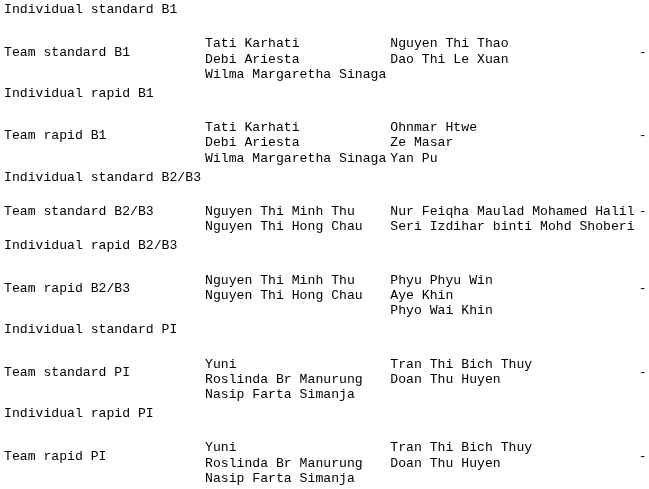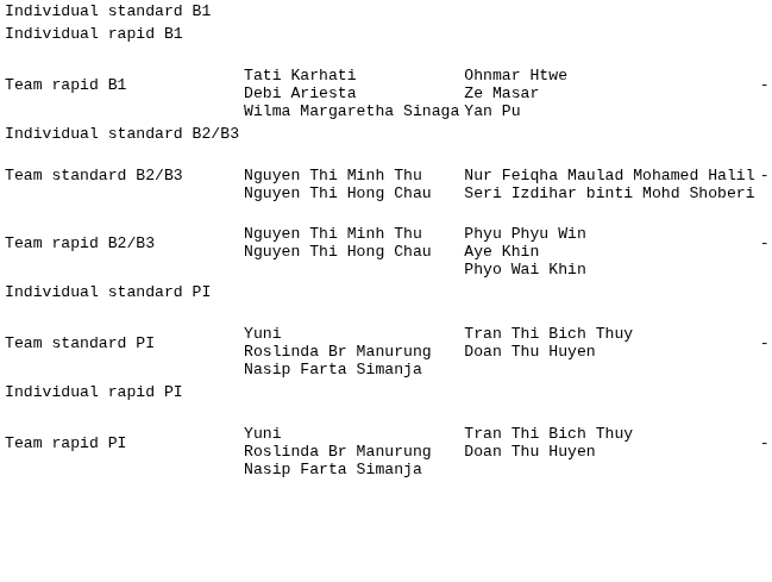- row: Team standard B1 | Tati Karhati Debi Ariesta Wilma Margaretha Sinaga | Nguyen Thi Thao Dao Thi Le Xuan | -
- row: Individual rapid B2/B3
